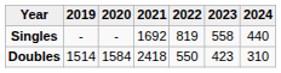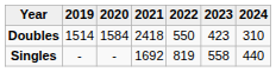rows swapped: Singles <-> Doubles
